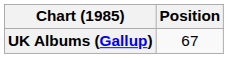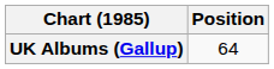UK Albums (Gallup) | Position: 67 -> 64
